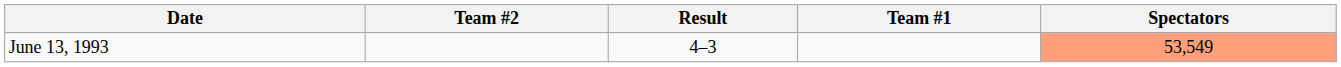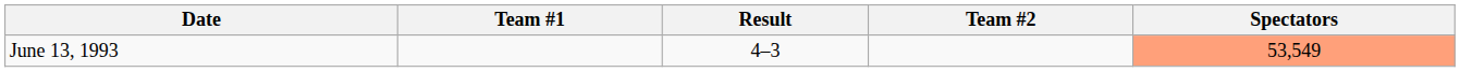columns swapped: Team #1 <-> Team #2
